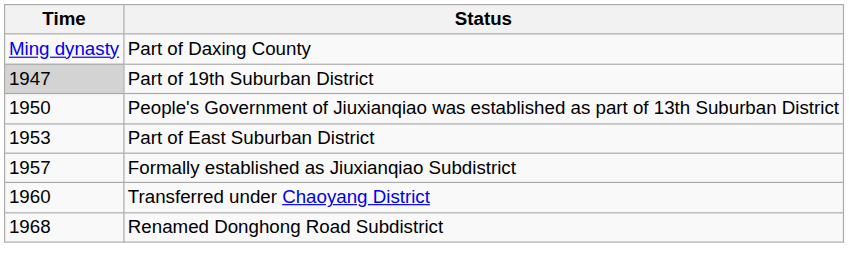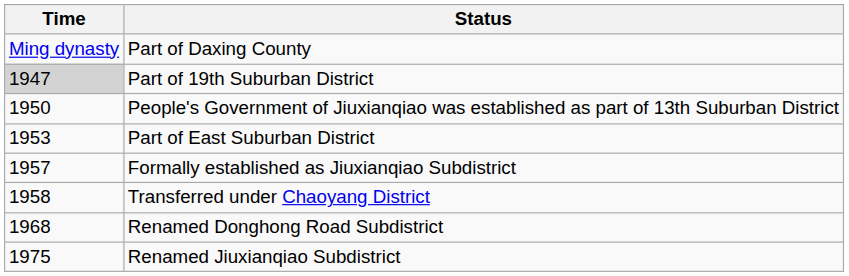Transferred under Chaoyang District | Time: 1960 -> 1958
+ row: 1975 | Renamed Jiuxianqiao Subdistrict
